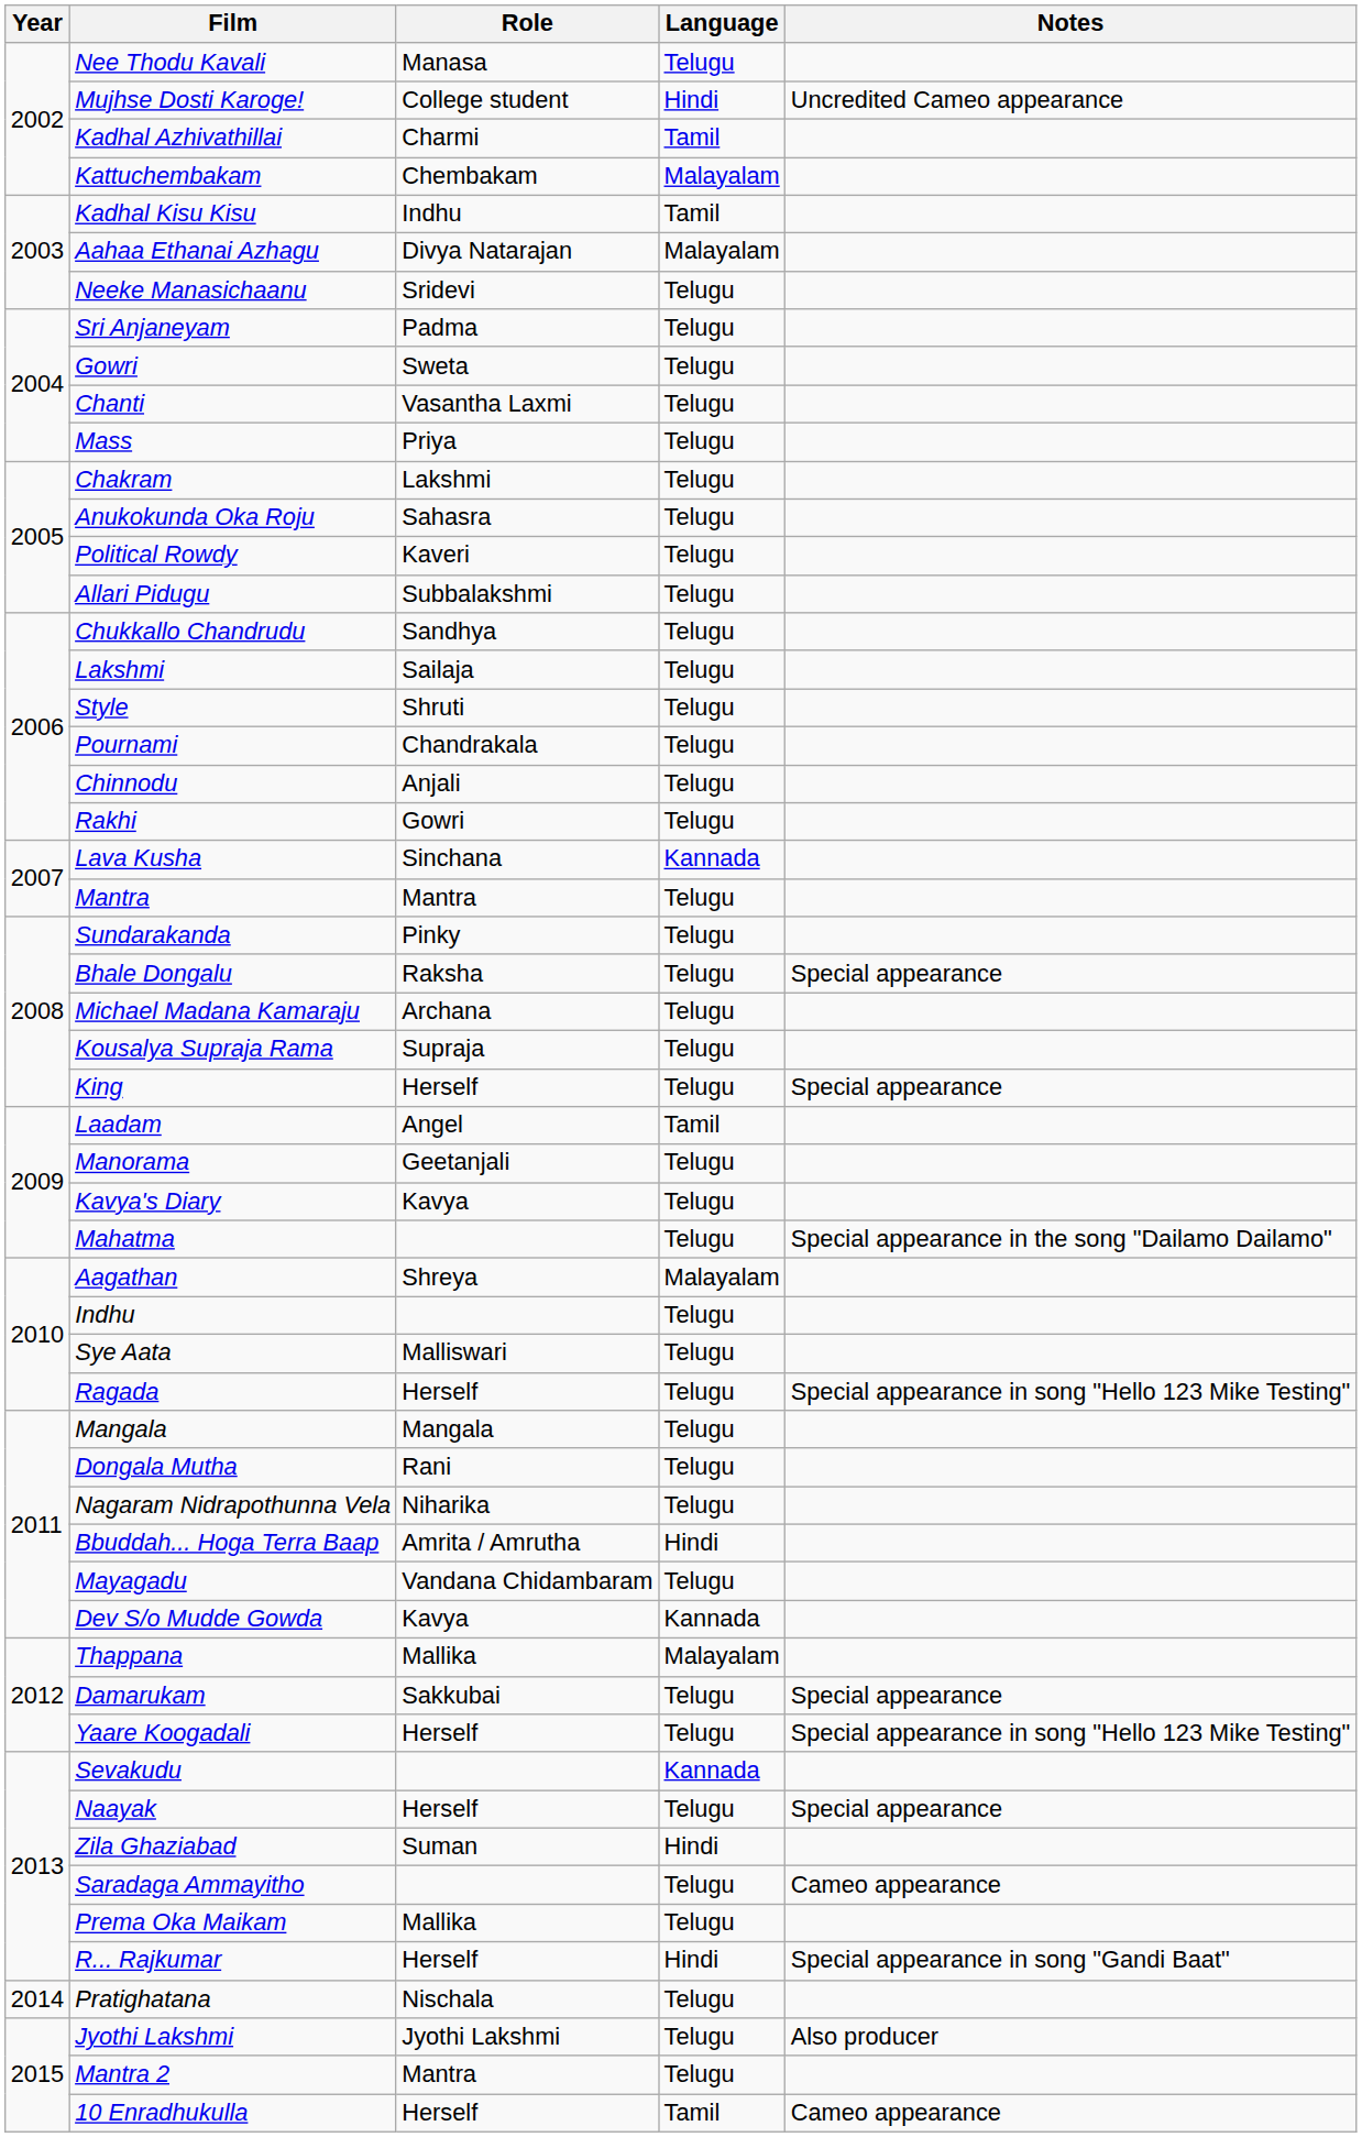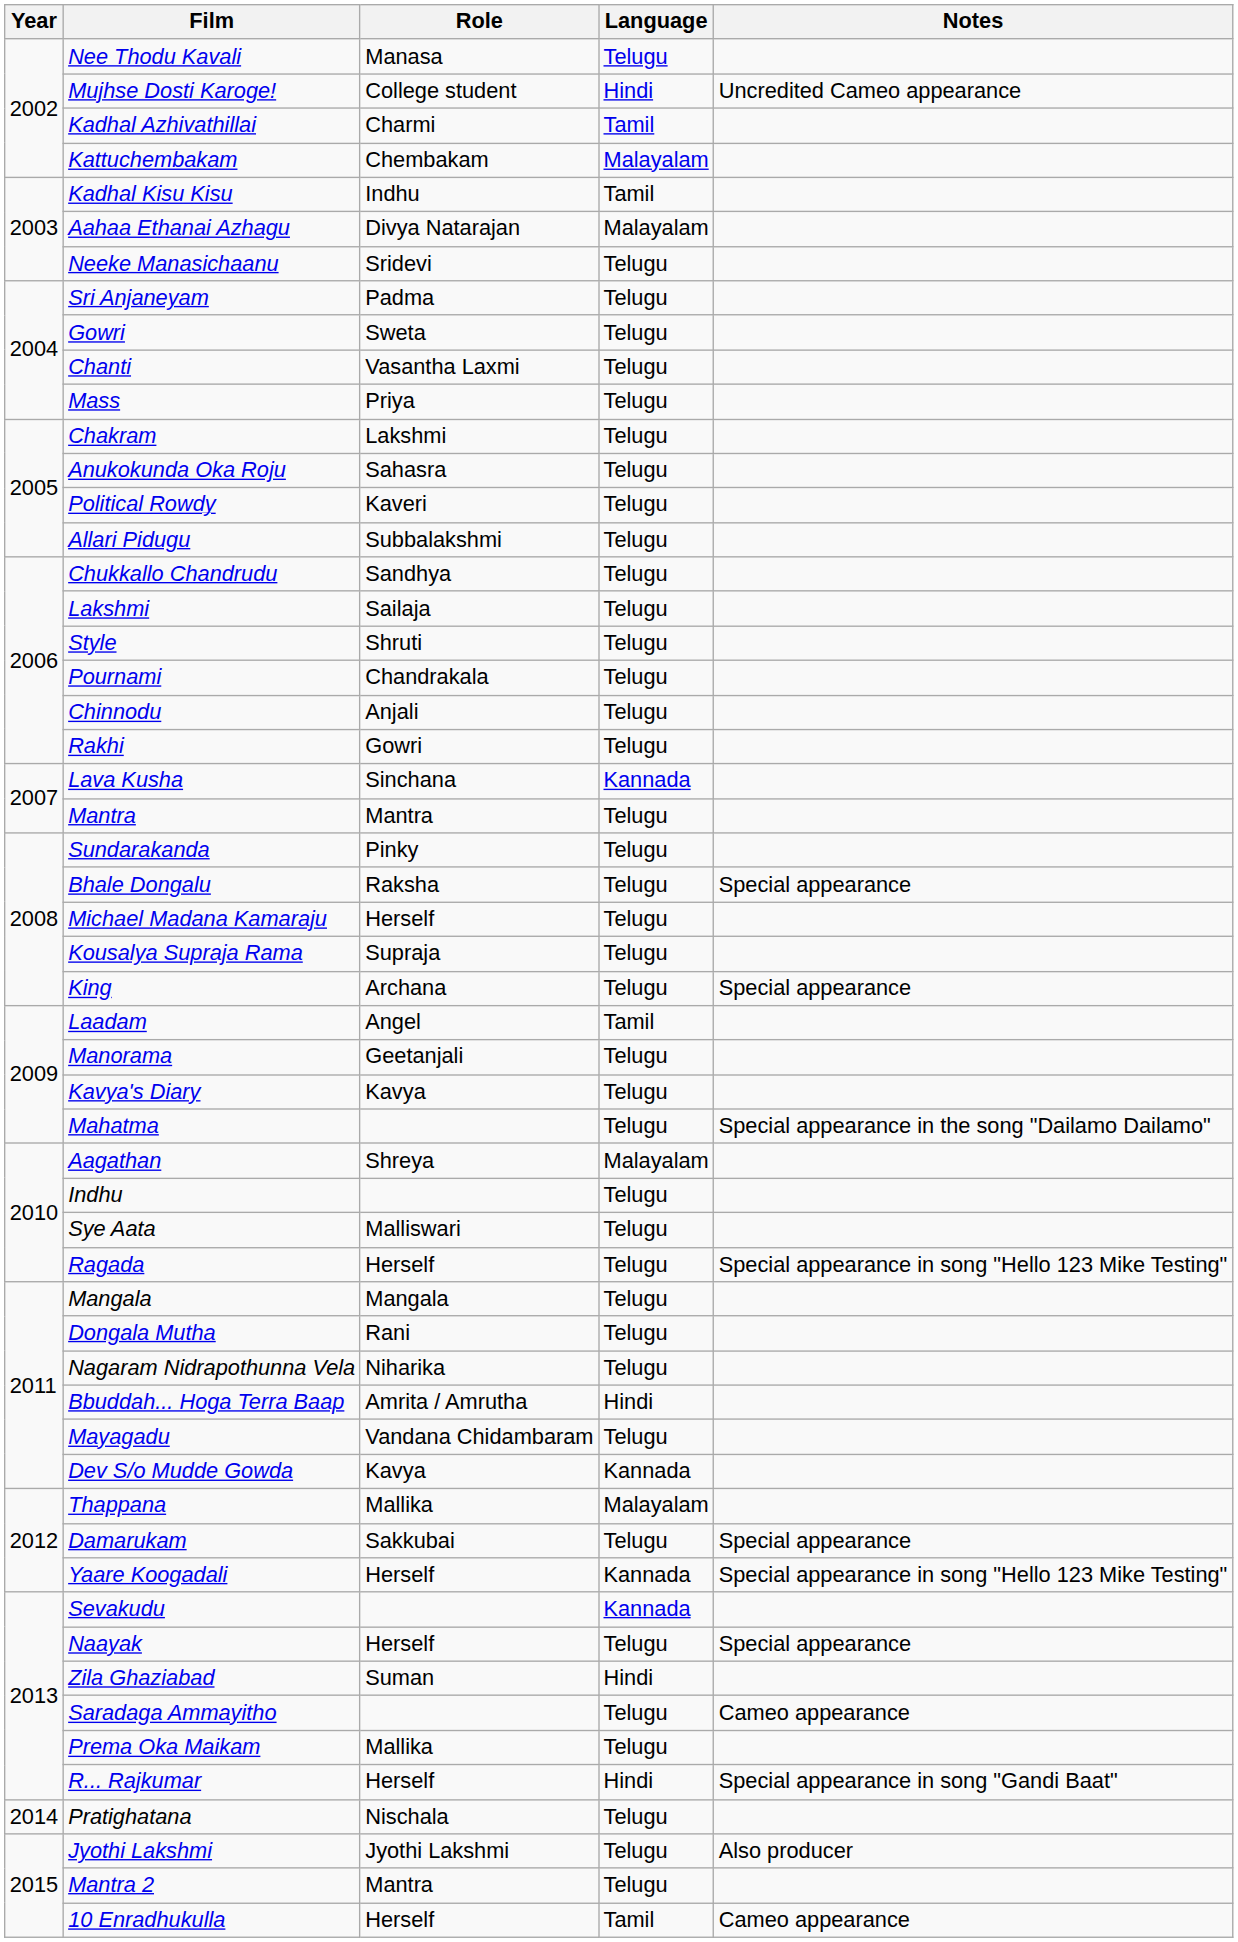Michael Madana Kamaraju | Role: Archana -> Herself
King | Role: Herself -> Archana
Yaare Koogadali | Language: Telugu -> Kannada
